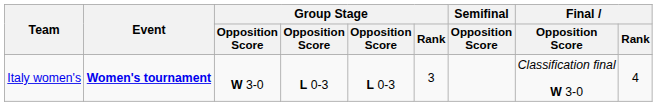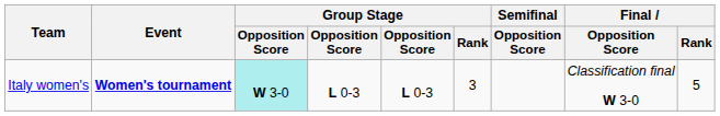Italy women's | column 3: no background -> paleturquoise background
Italy women's | Final / Rank: 4 -> 5
